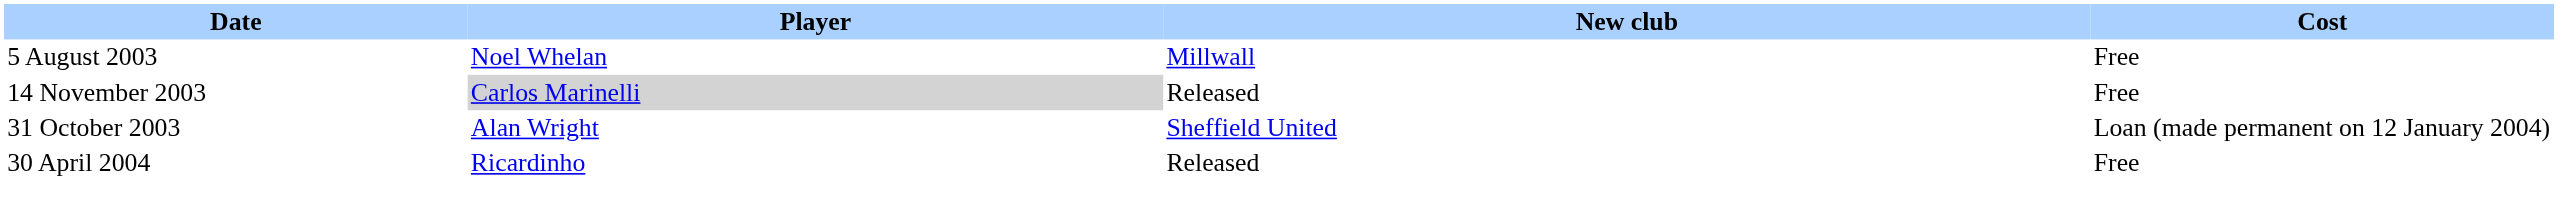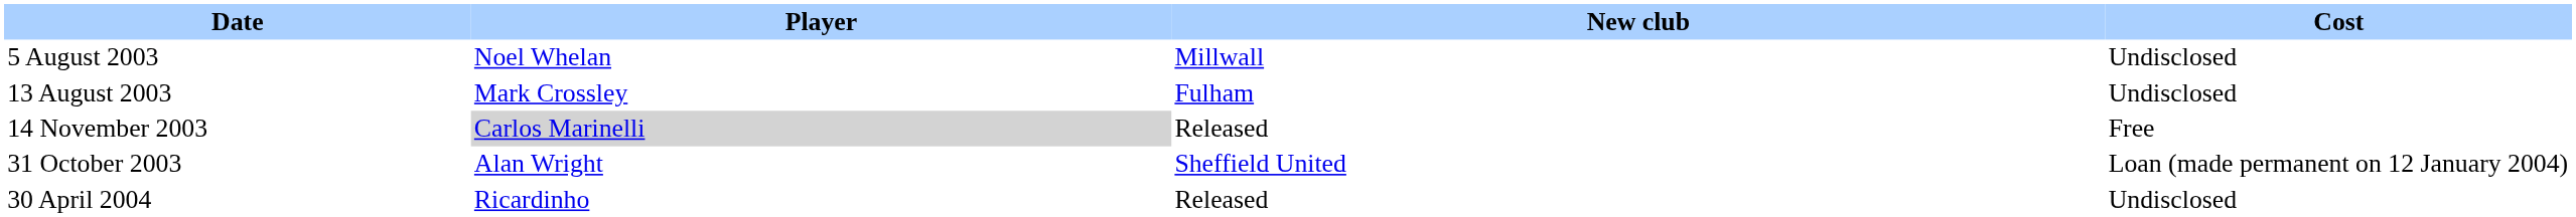5 August 2003 | Cost: Free -> Undisclosed
+ row: 13 August 2003 | Mark Crossley | Fulham | Undisclosed
30 April 2004 | Cost: Free -> Undisclosed
